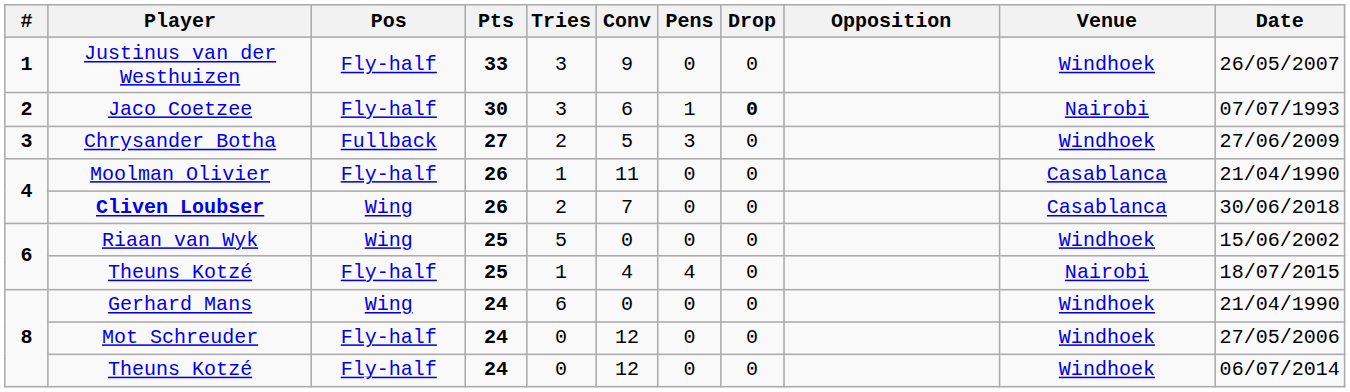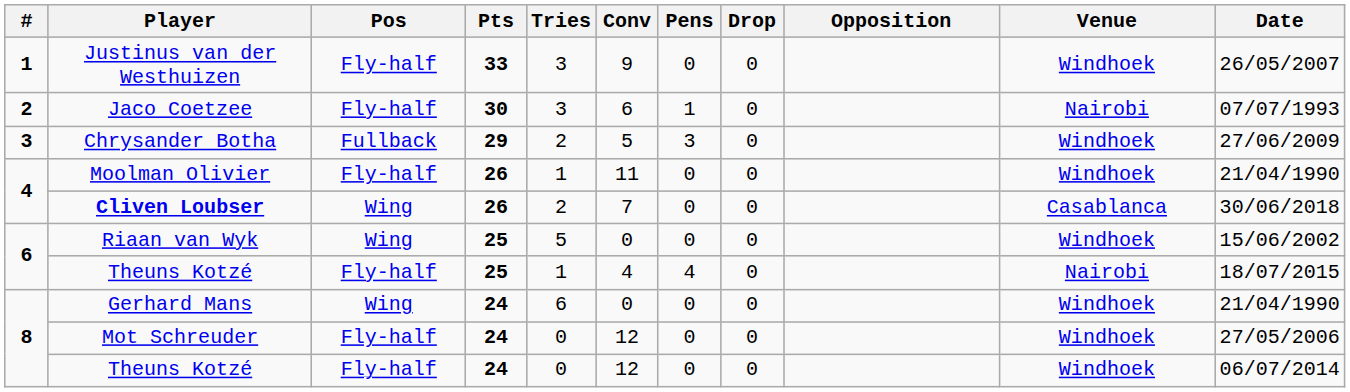Jaco Coetzee | Drop: bold -> normal
Chrysander Botha | Pts: 27 -> 29
Moolman Olivier | Venue: Casablanca -> Windhoek
